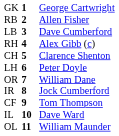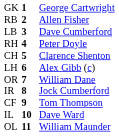RH | column 3: Alex Gibb (c) -> Peter Doyle
LH | column 3: Peter Doyle -> Alex Gibb (c)
